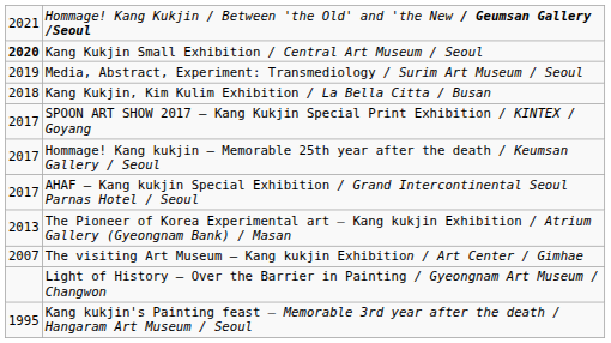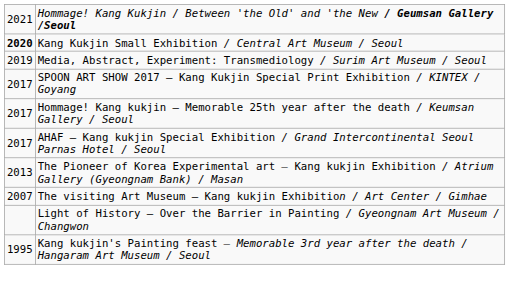- row: 2018 | Kang Kukjin, Kim Kulim Exhibition / La Bella Citta / Busan
